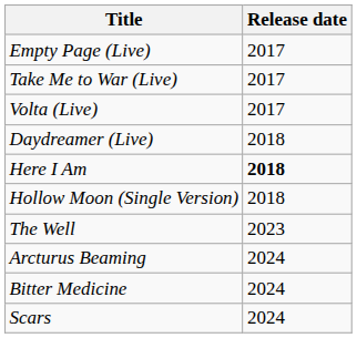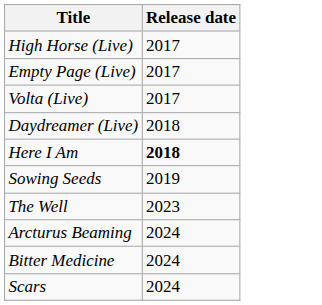+ row: High Horse (Live) | 2017
- row: Take Me to War (Live) | 2017
- row: Hollow Moon (Single Version) | 2018
+ row: Sowing Seeds | 2019
